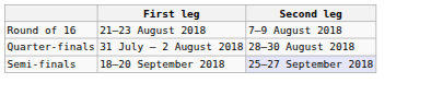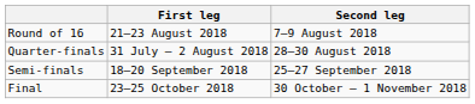Semi-finals | Second leg: lavender background -> no background
+ row: Final | 23–25 October 2018 | 30 October – 1 November 2018
